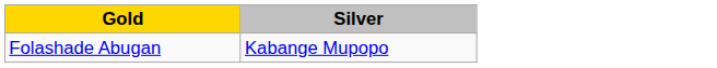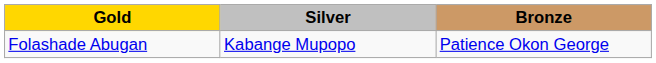+ column: Bronze | Patience Okon George
